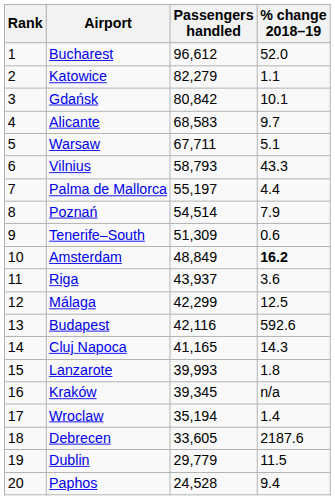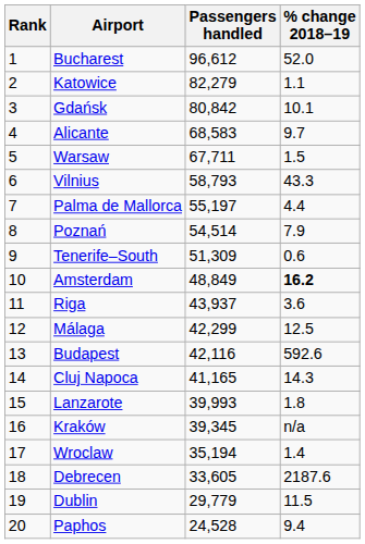Warsaw | % change 2018–19: 5.1 -> 1.5
